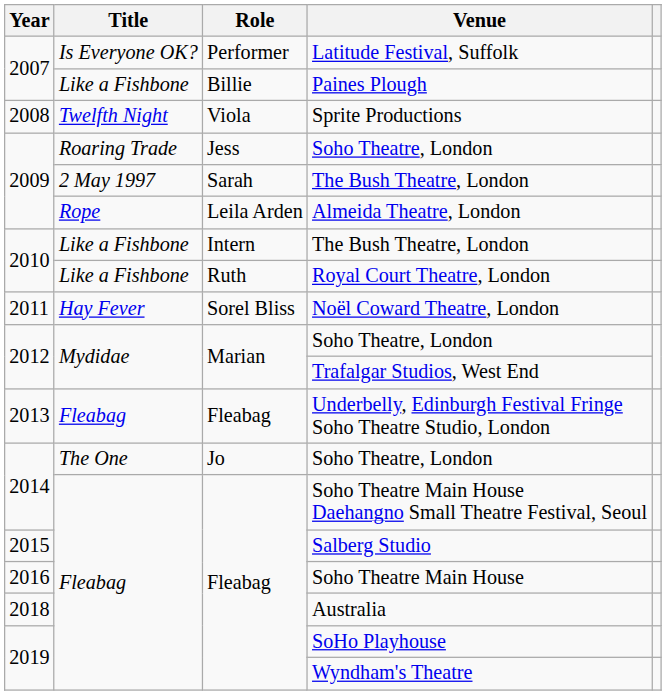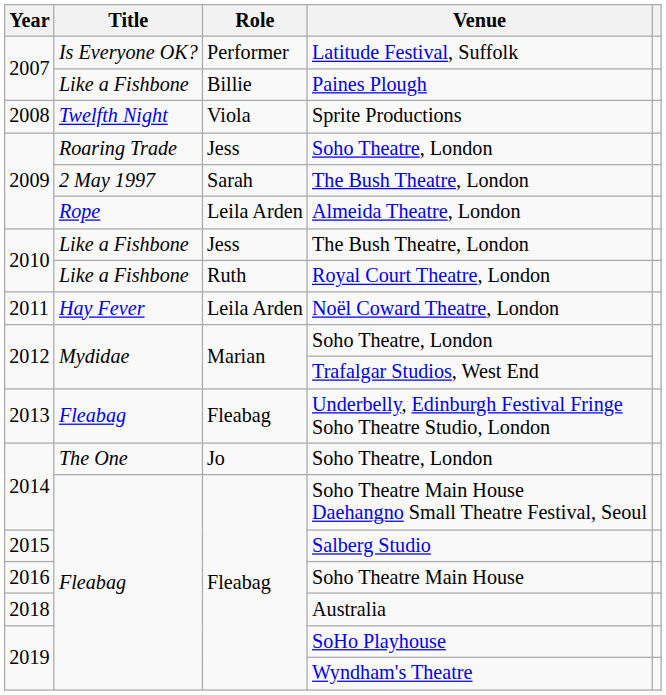2010 / The Bush Theatre, London | Role: Intern -> Jess
Noël Coward Theatre, London | Role: Sorel Bliss -> Leila Arden
